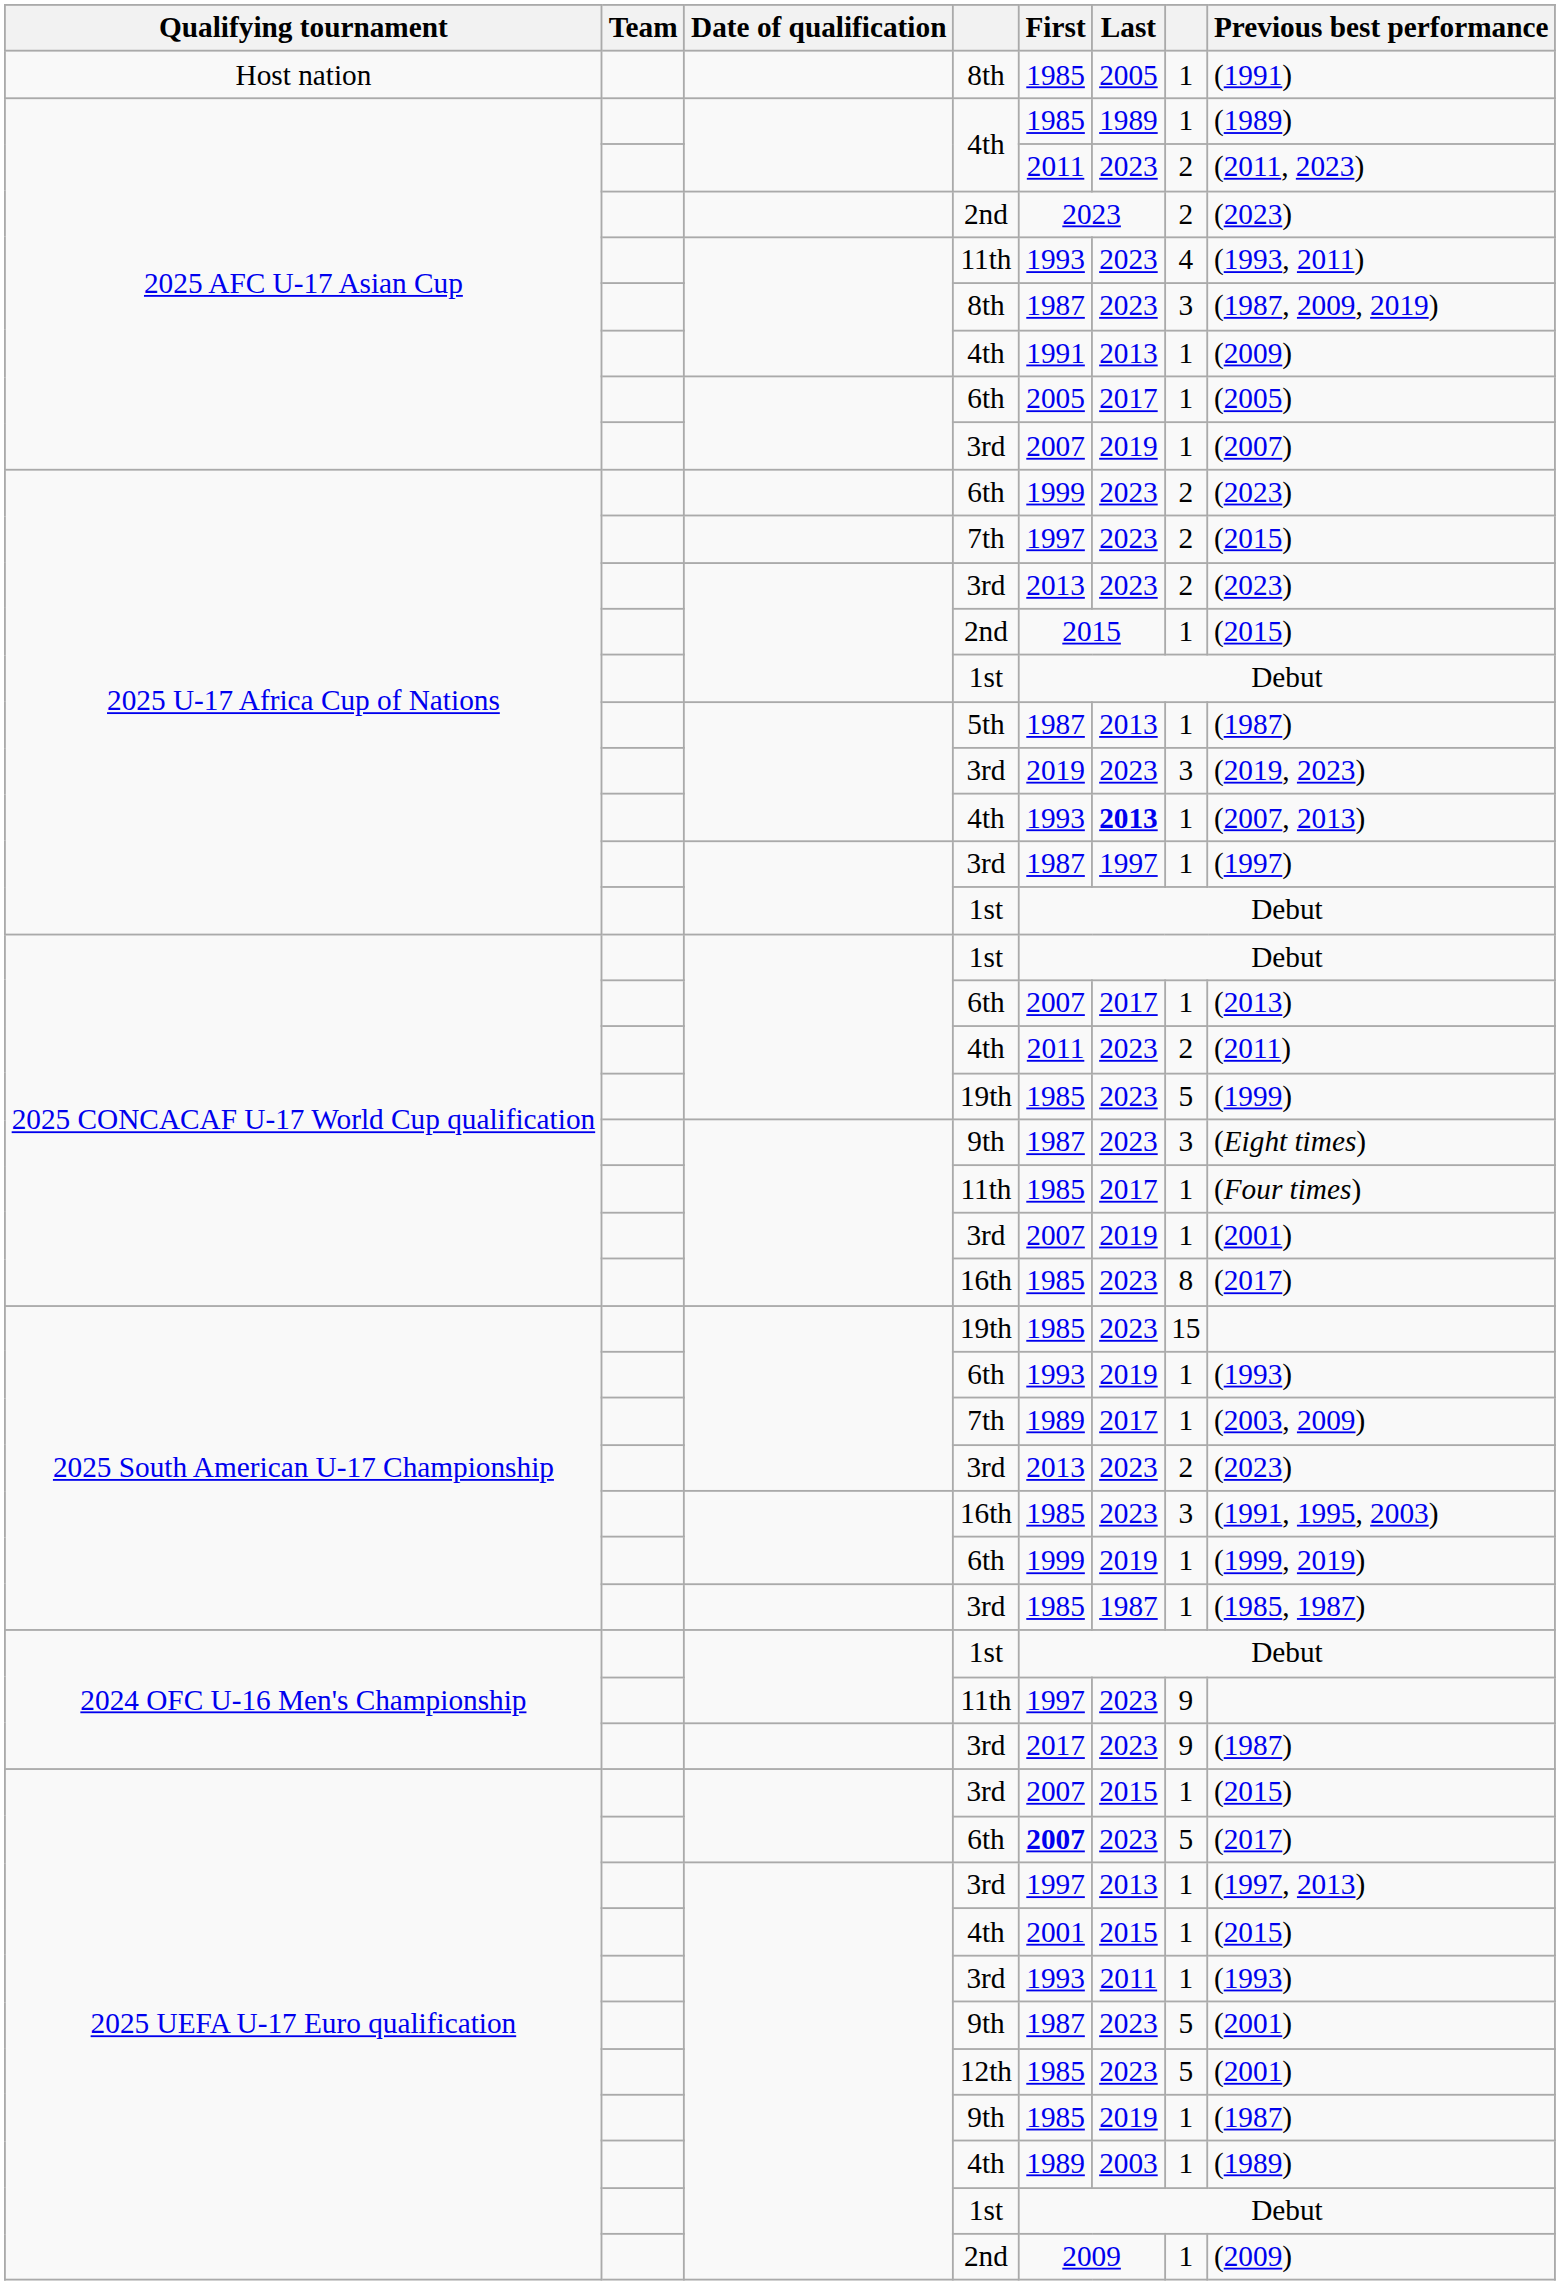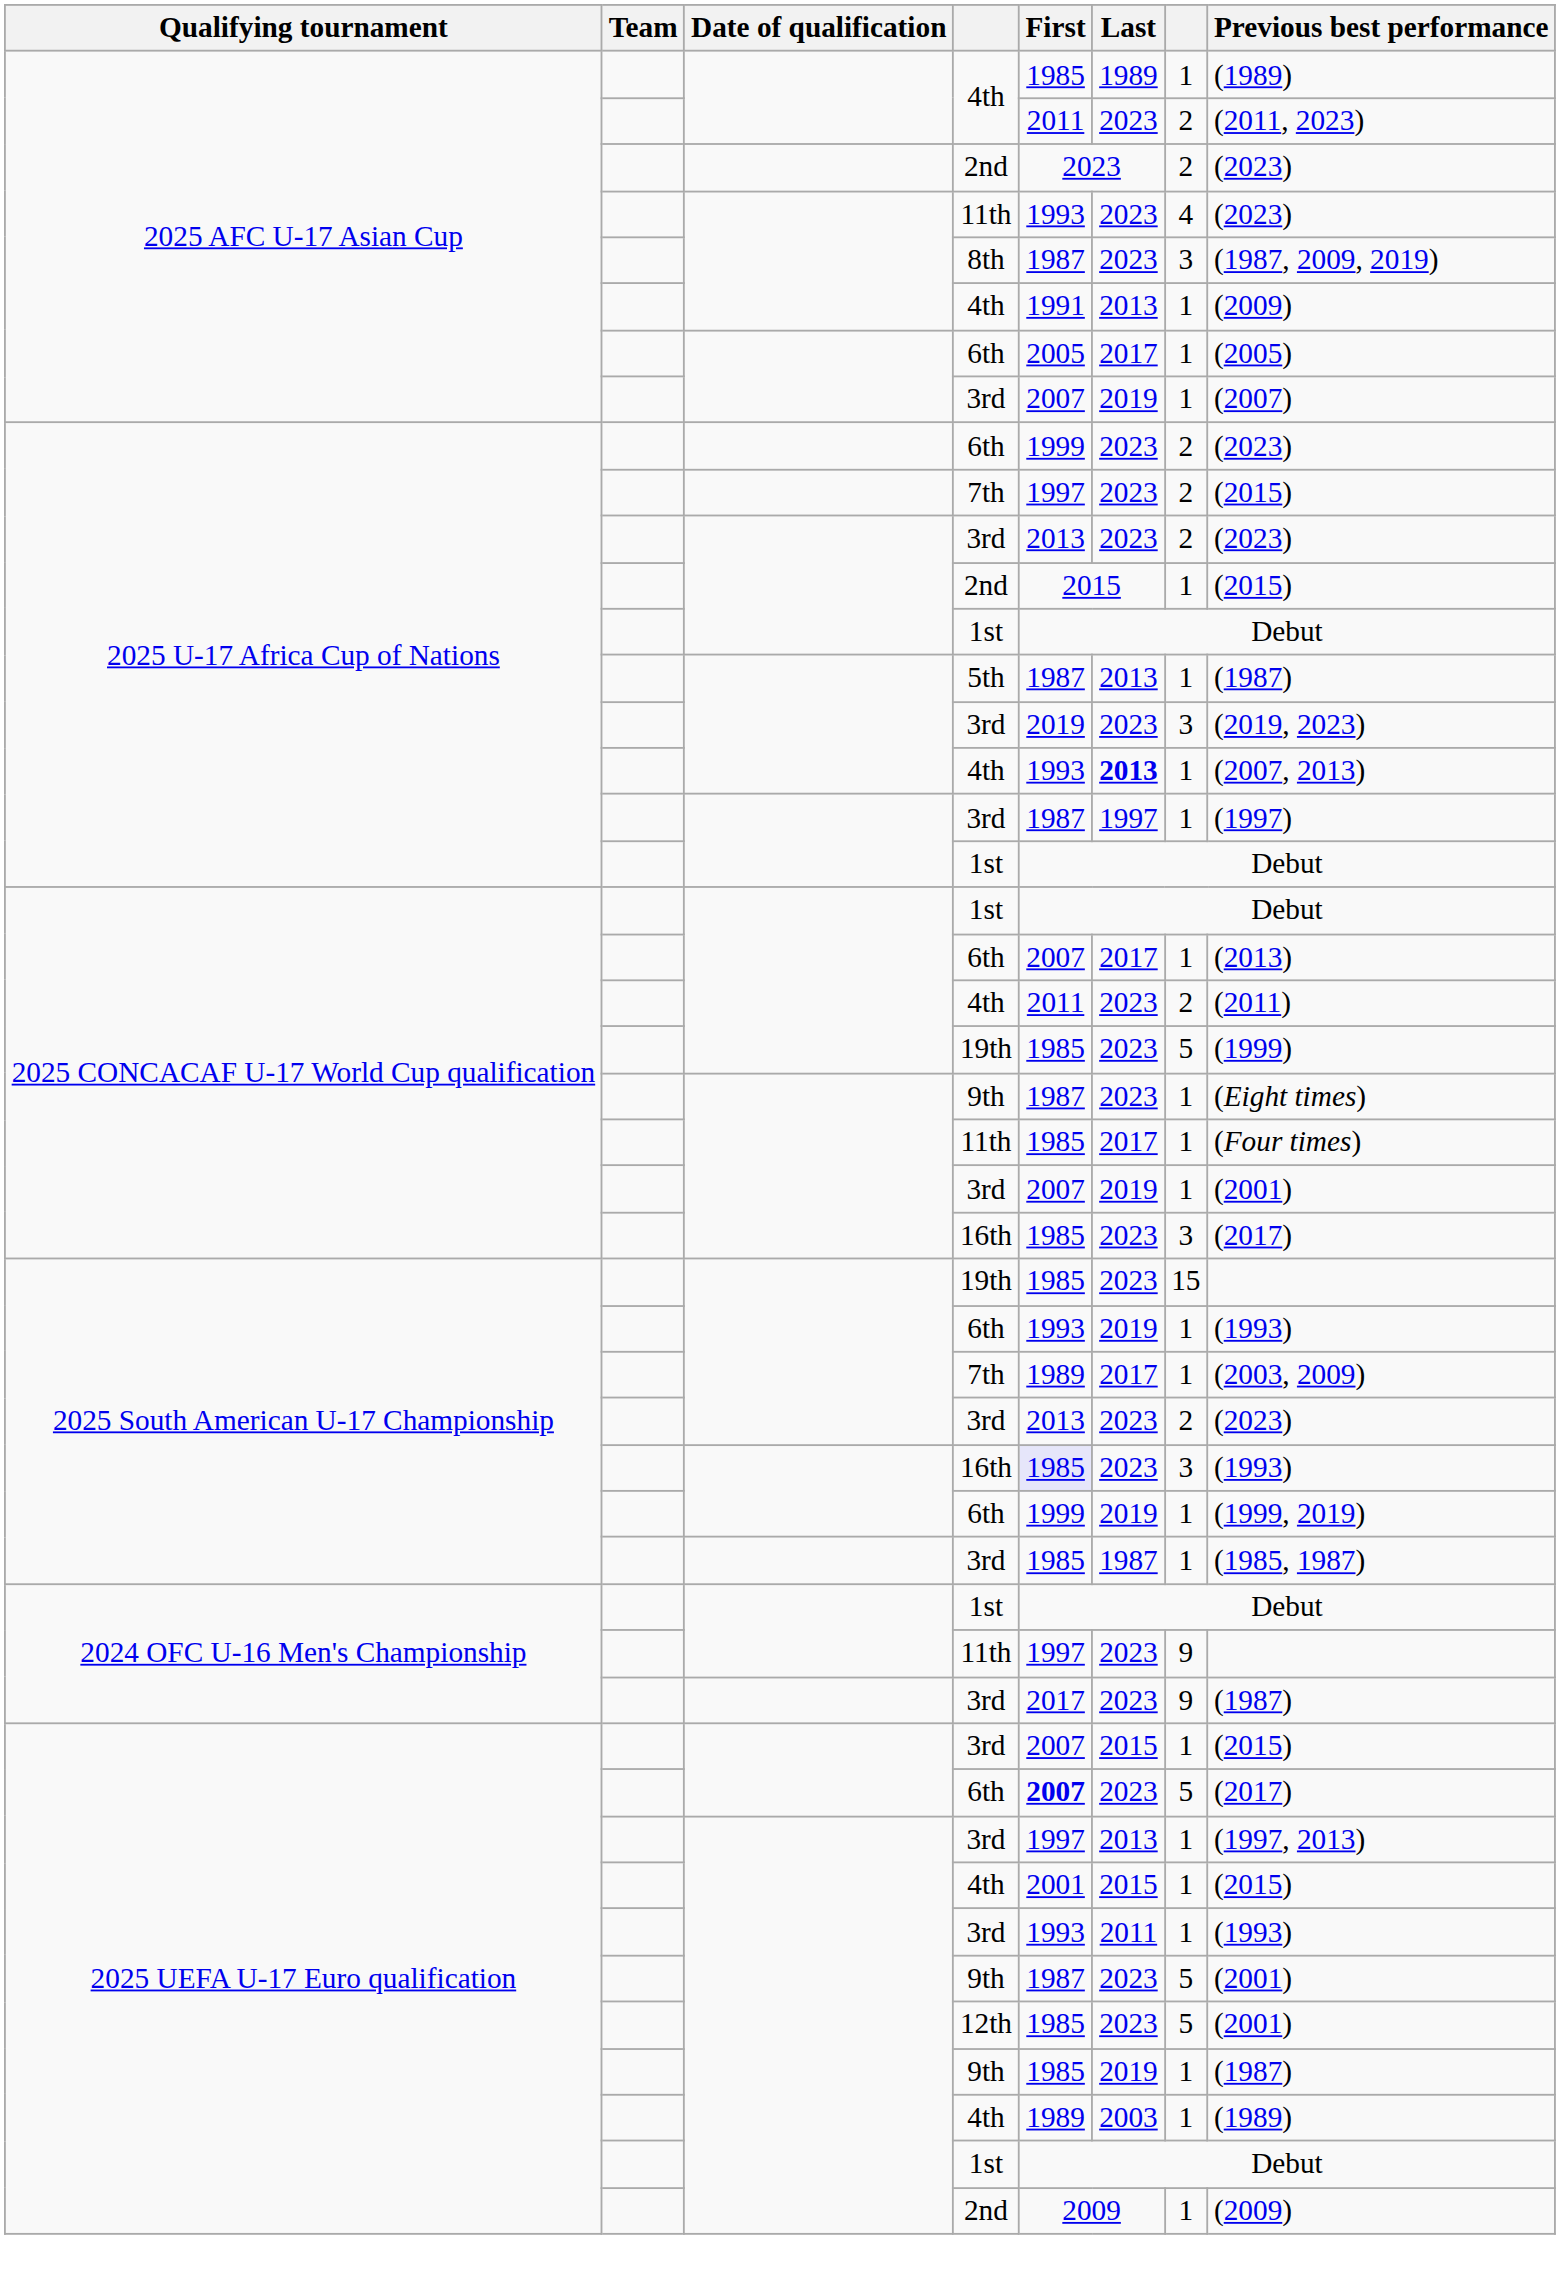- row: Host nation | 8th | 1985 | 2005 | 1 | (1991)
2025 AFC U-17 Asian Cup / 11th | Previous best performance: (1993, 2011) -> (2023)
2025 CONCACAF U-17 World Cup qualification / 9th | column 7: 3 -> 1
2025 CONCACAF U-17 World Cup qualification / 16th | column 7: 8 -> 3
2025 South American U-17 Championship / 16th | First: no background -> lavender background
2025 South American U-17 Championship / 16th | Previous best performance: (1991, 1995, 2003) -> (1993)
